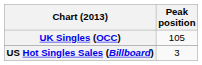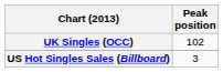UK Singles (OCC) | Peak position: 105 -> 102
